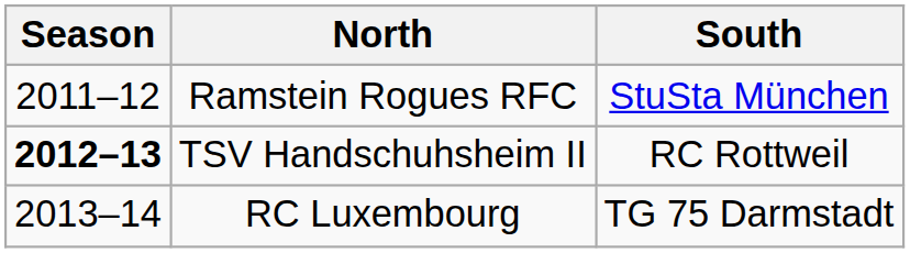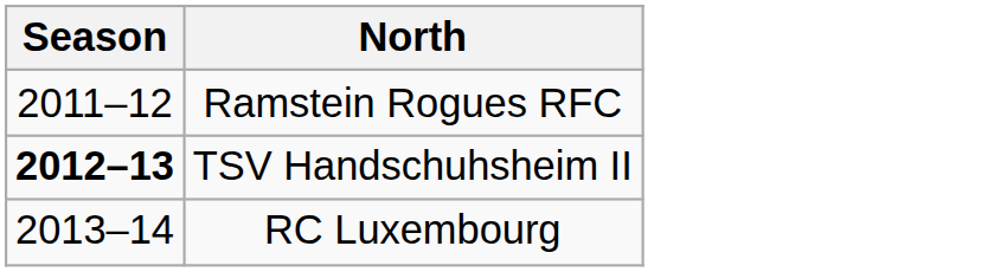- column: South | StuSta München | RC Rottweil | TG 75 Darmstadt
